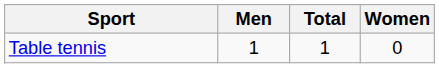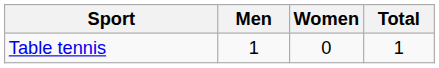columns swapped: Women <-> Total
